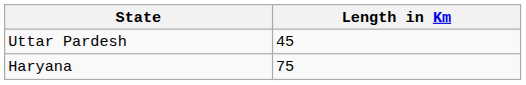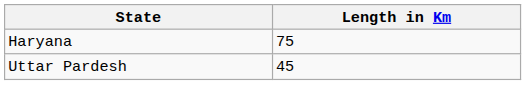rows swapped: Haryana <-> Uttar Pardesh
